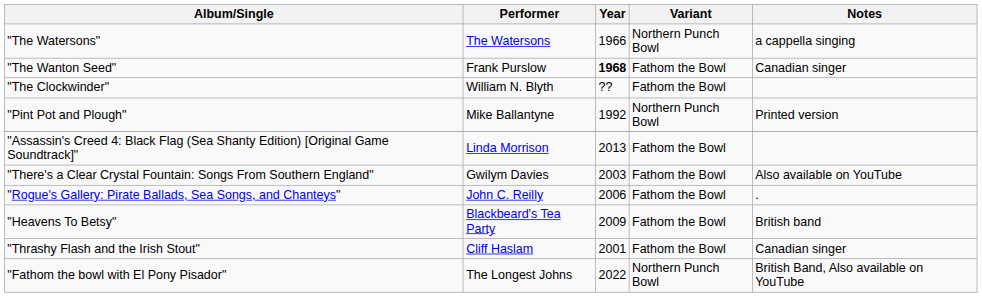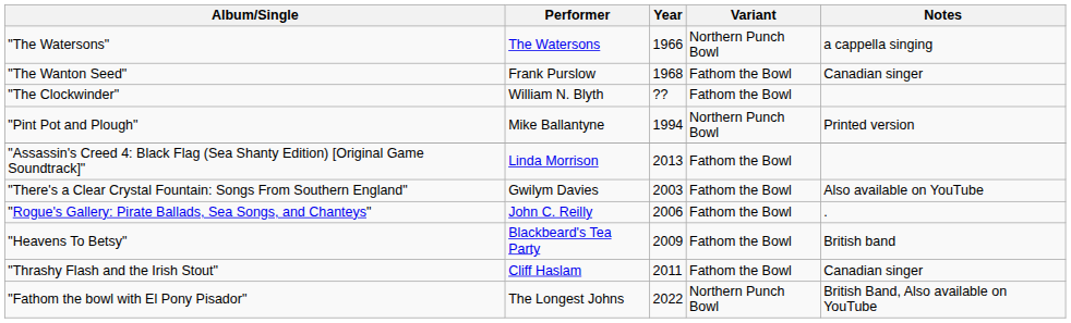"The Wanton Seed" | Year: bold -> normal
"Pint Pot and Plough" | Year: 1992 -> 1994
"Thrashy Flash and the Irish Stout" | Year: 2001 -> 2011
